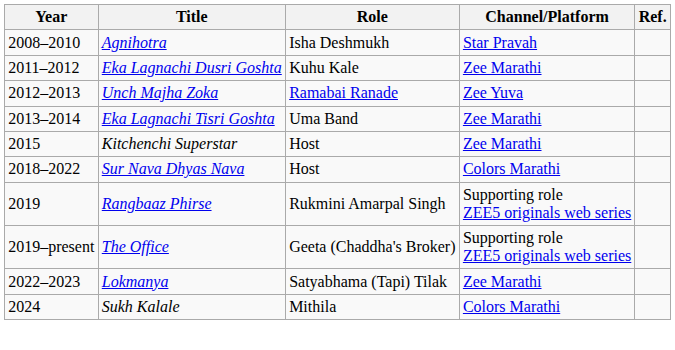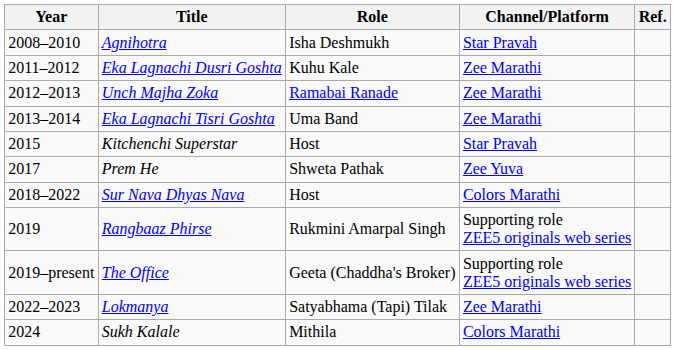Unch Majha Zoka | Channel/Platform: Zee Yuva -> Zee Marathi
Kitchenchi Superstar | Channel/Platform: Zee Marathi -> Star Pravah
+ row: 2017 | Prem He | Shweta Pathak | Zee Yuva
